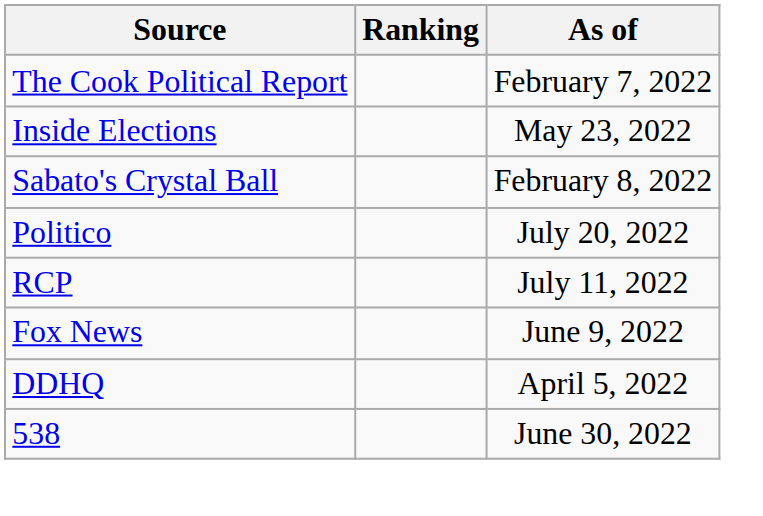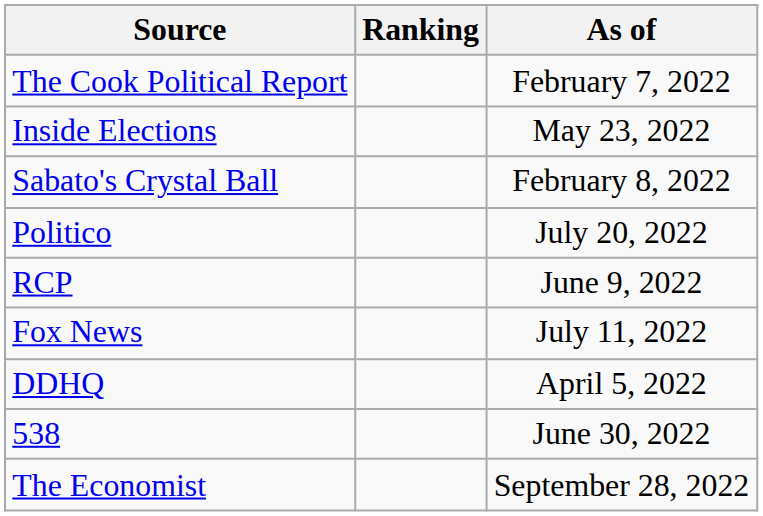RCP | As of: July 11, 2022 -> June 9, 2022
Fox News | As of: June 9, 2022 -> July 11, 2022
+ row: The Economist | September 28, 2022
